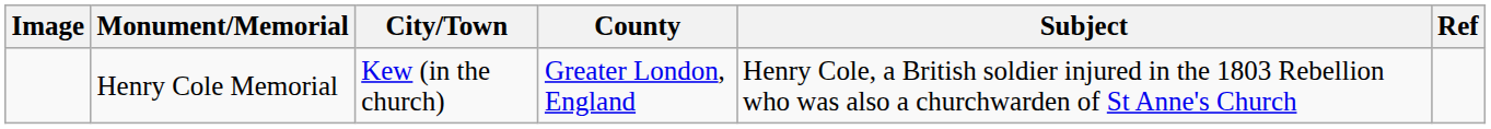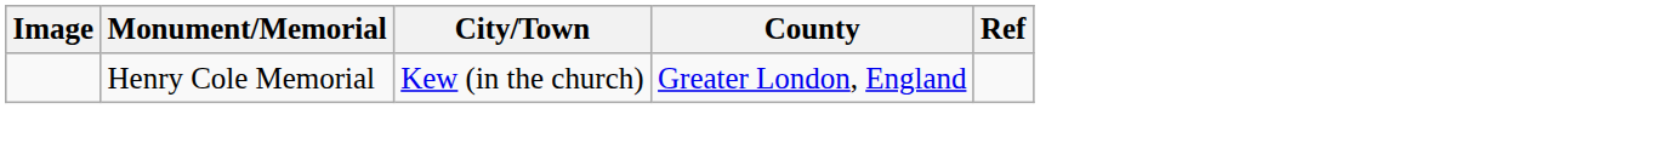- column: Subject | Henry Cole, a British soldier injured in the 1803 Rebellion who was also a churchwarden of St Anne's Church
